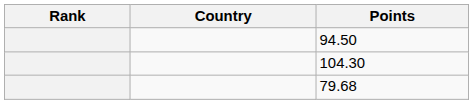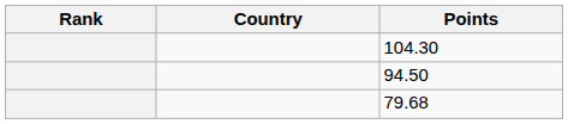rows swapped: 104.30 <-> 94.50
